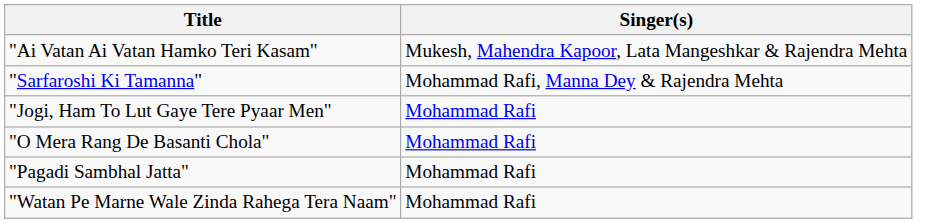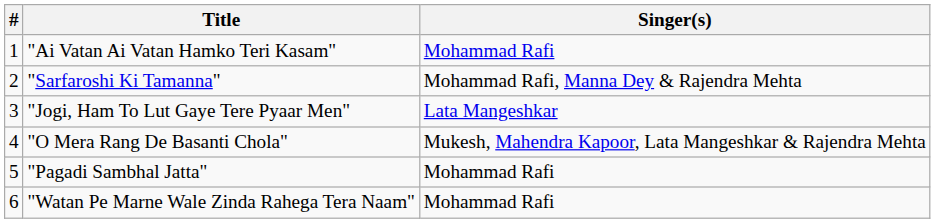+ column: # | 1 | 2 | 3 | 4 | 5 | 6
"Ai Vatan Ai Vatan Hamko Teri Kasam" | Singer(s): Mukesh, Mahendra Kapoor, Lata Mangeshkar & Rajendra Mehta -> Mohammad Rafi
"Jogi, Ham To Lut Gaye Tere Pyaar Men" | Singer(s): Mohammad Rafi -> Lata Mangeshkar
"O Mera Rang De Basanti Chola" | Singer(s): Mohammad Rafi -> Mukesh, Mahendra Kapoor, Lata Mangeshkar & Rajendra Mehta
